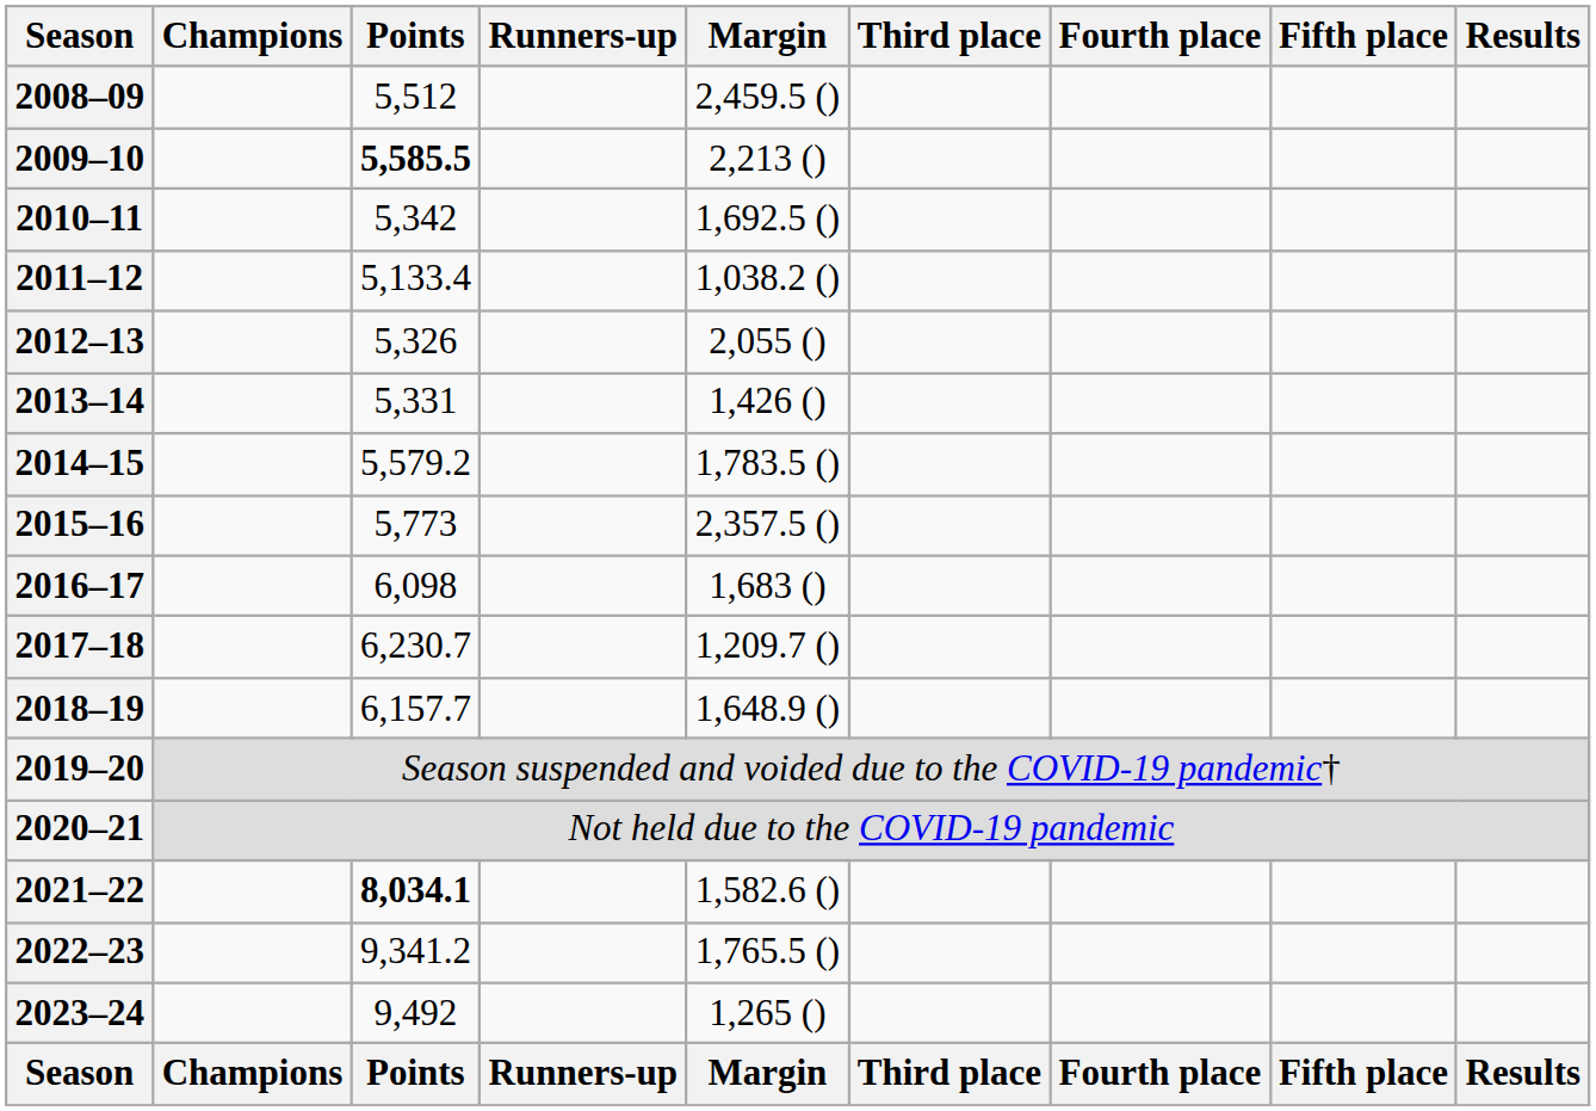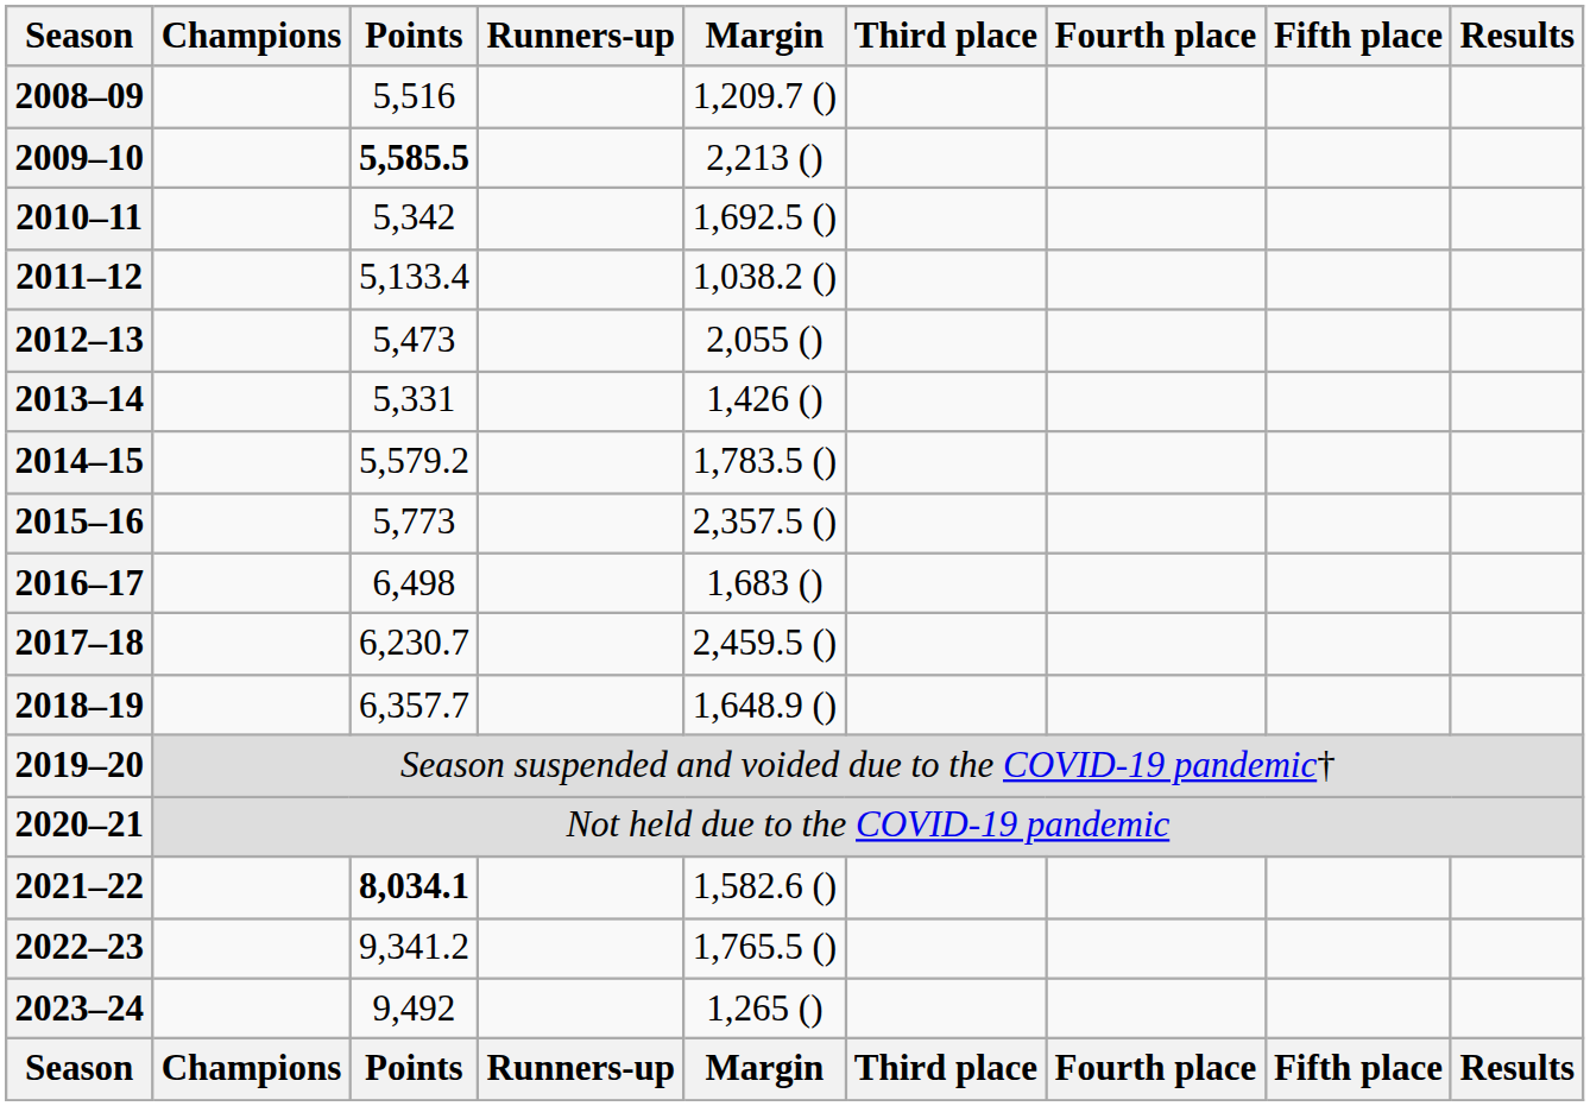2008–09 | Points: 5,512 -> 5,516
2008–09 | Margin: 2,459.5 () -> 1,209.7 ()
2012–13 | Points: 5,326 -> 5,473
2016–17 | Points: 6,098 -> 6,498
2017–18 | Margin: 1,209.7 () -> 2,459.5 ()
2018–19 | Points: 6,157.7 -> 6,357.7
